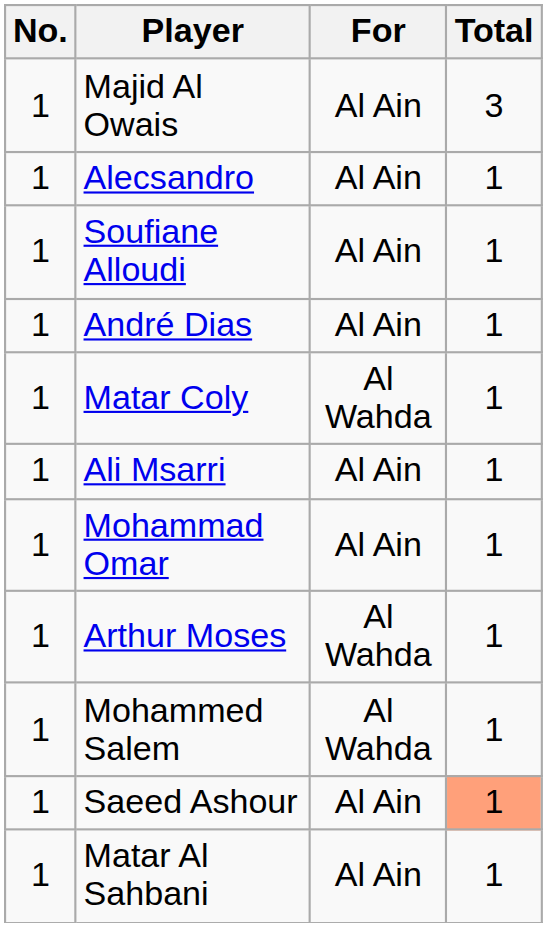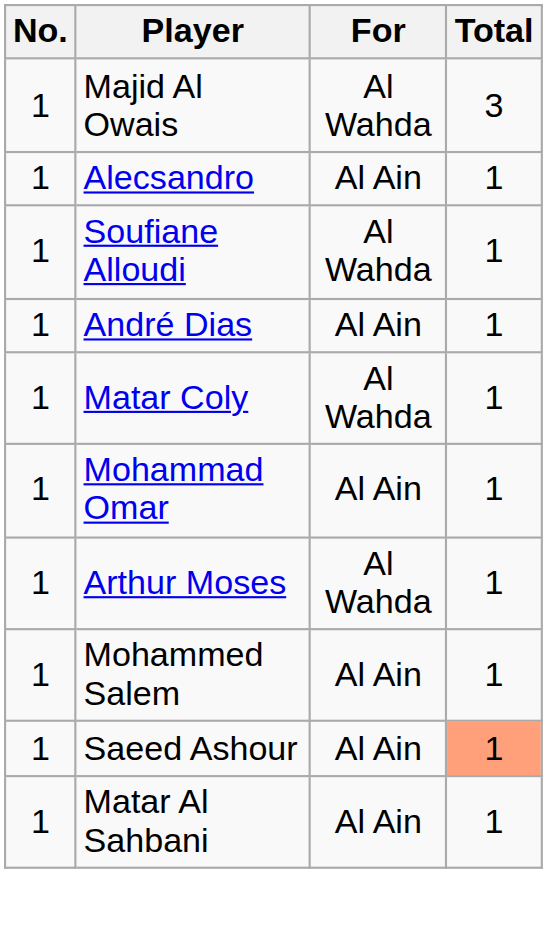Majid Al Owais | For: Al Ain -> Al Wahda
Soufiane Alloudi | For: Al Ain -> Al Wahda
- row: 1 | Ali Msarri | Al Ain | 1
Mohammed Salem | For: Al Wahda -> Al Ain
